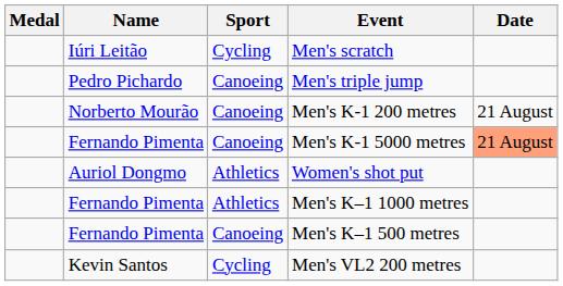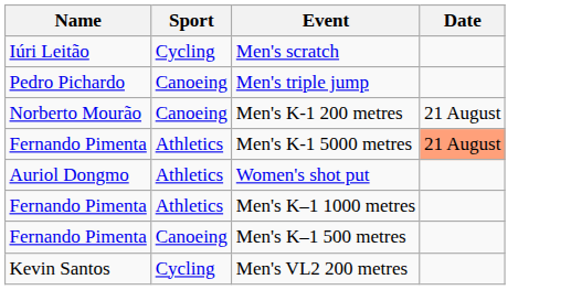- column: Medal
Men's K-1 5000 metres | Sport: Canoeing -> Athletics
